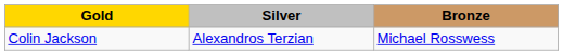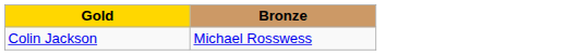- column: Silver | Alexandros Terzian
